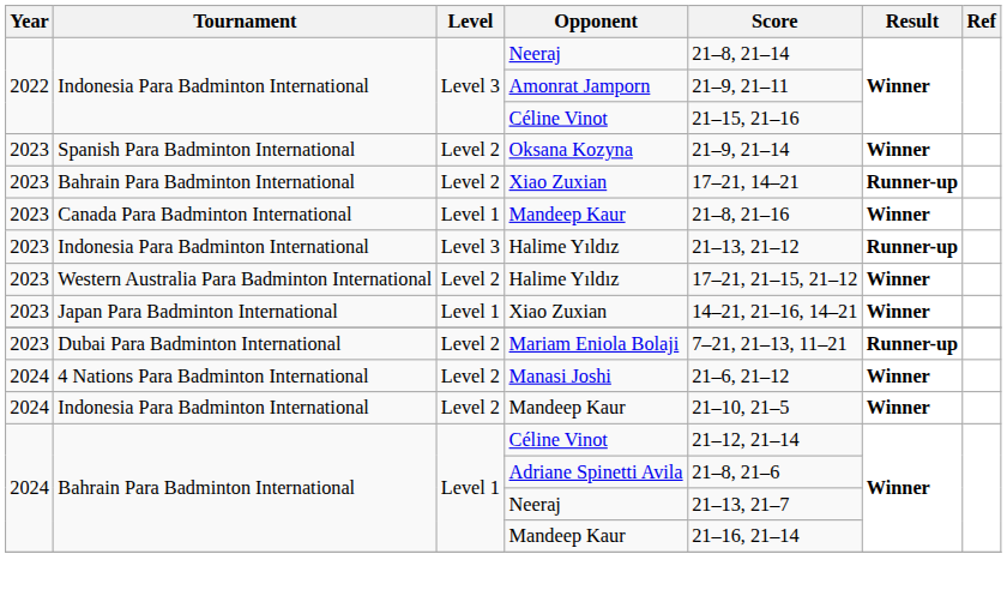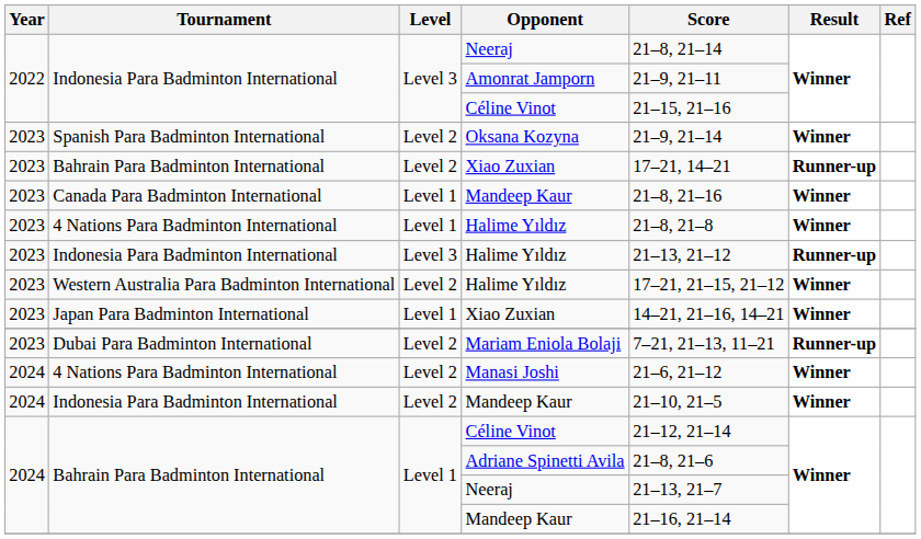+ row: 2023 | 4 Nations Para Badminton International | Level 1 | Halime Yıldız | 21–8, 21–8 | Winner
